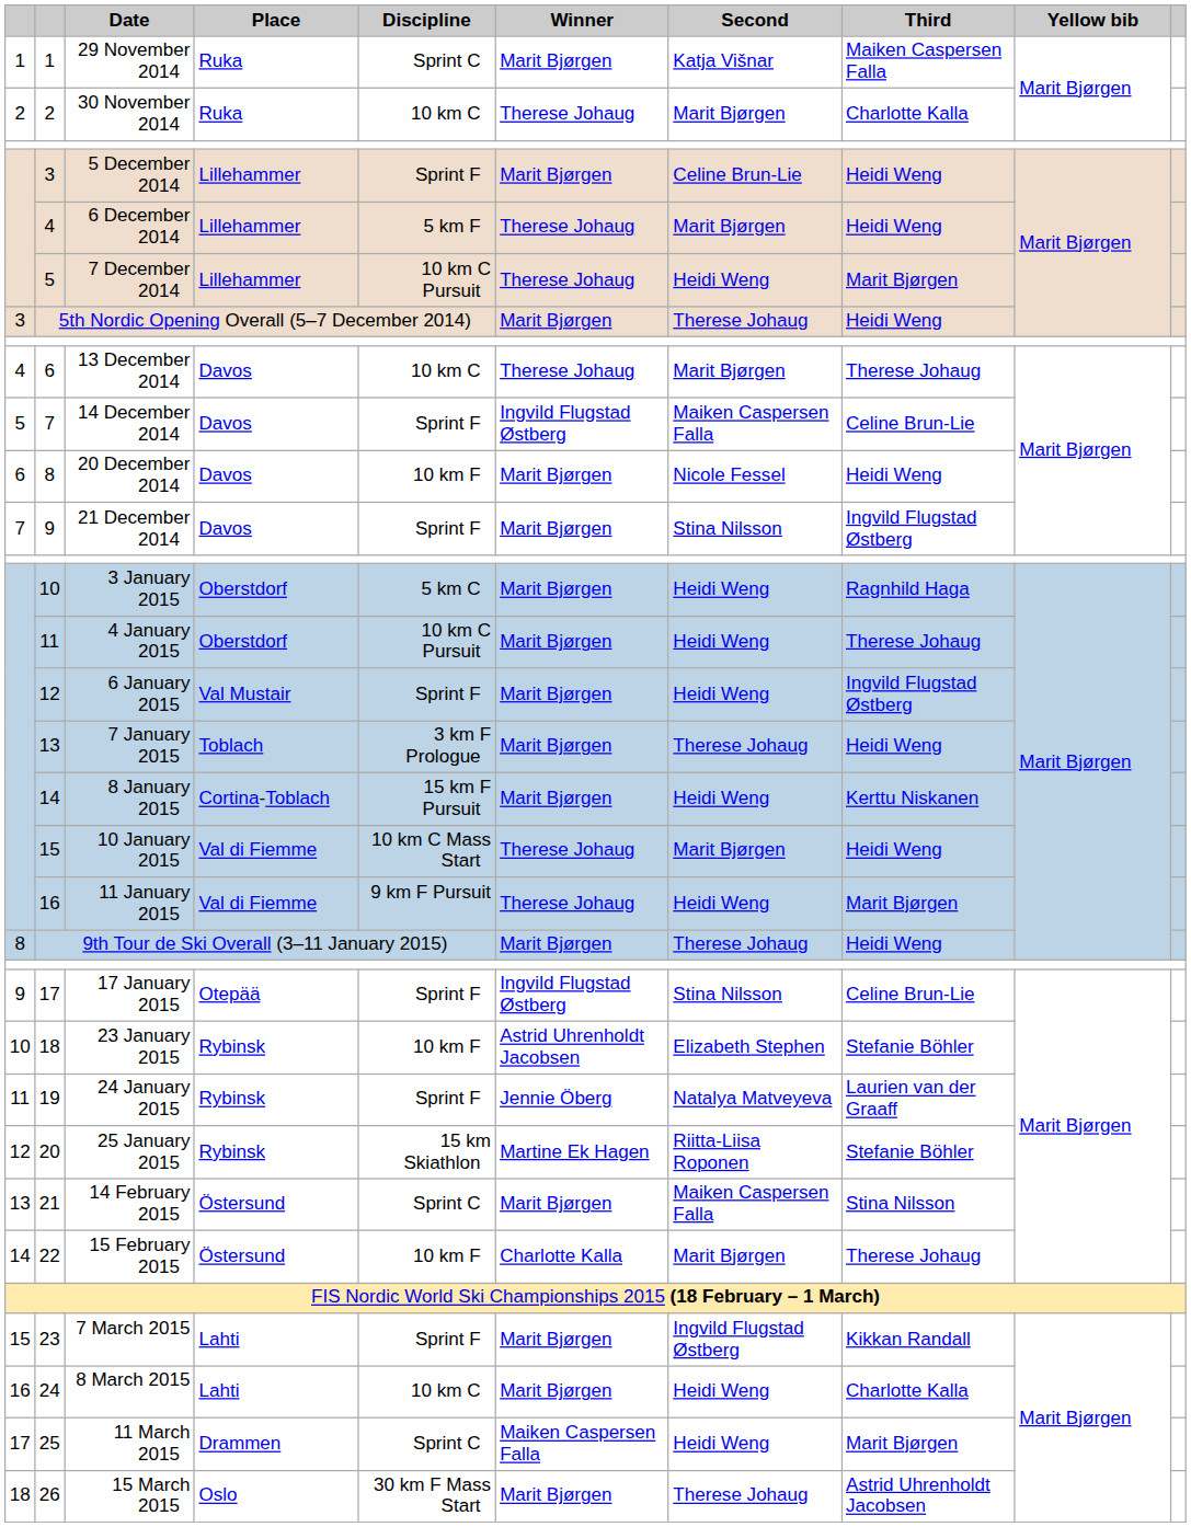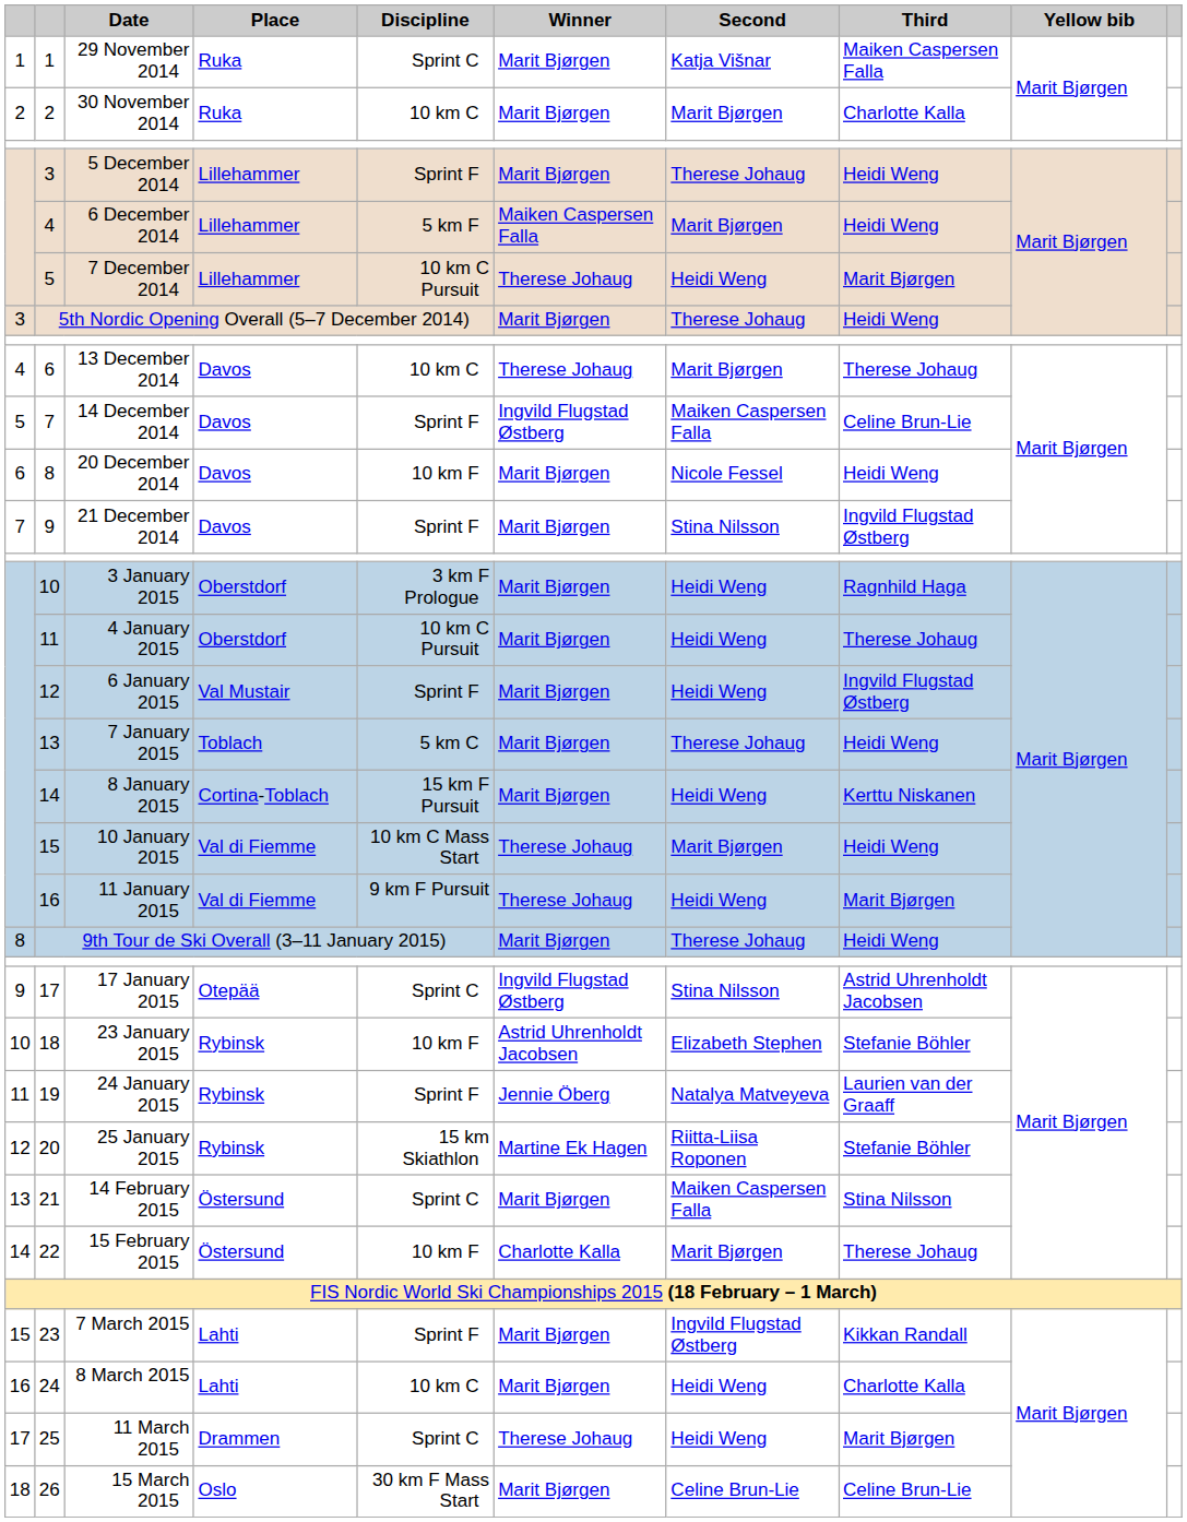30 November 2014 | Winner: Therese Johaug -> Marit Bjørgen
5 December 2014 | Second: Celine Brun-Lie -> Therese Johaug
6 December 2014 | Winner: Therese Johaug -> Maiken Caspersen Falla
3 January 2015 | Discipline: 5 km C -> 3 km F Prologue
7 January 2015 | Discipline: 3 km F Prologue -> 5 km C
17 January 2015 | Discipline: Sprint F -> Sprint C
17 January 2015 | Third: Celine Brun-Lie -> Astrid Uhrenholdt Jacobsen
11 March 2015 | Winner: Maiken Caspersen Falla -> Therese Johaug
15 March 2015 | Second: Therese Johaug -> Celine Brun-Lie
15 March 2015 | Third: Astrid Uhrenholdt Jacobsen -> Celine Brun-Lie
